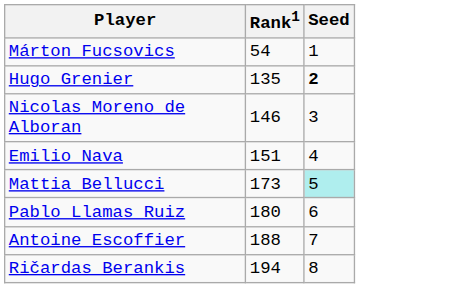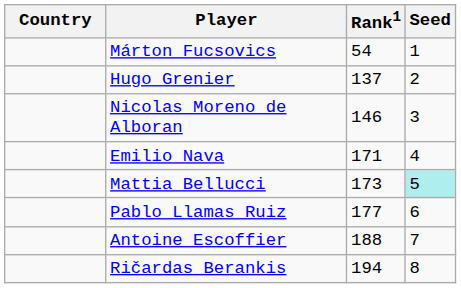+ column: Country
Hugo Grenier | Rank1: 135 -> 137
Hugo Grenier | Seed: bold -> normal
Emilio Nava | Rank1: 151 -> 171
Pablo Llamas Ruiz | Rank1: 180 -> 177
